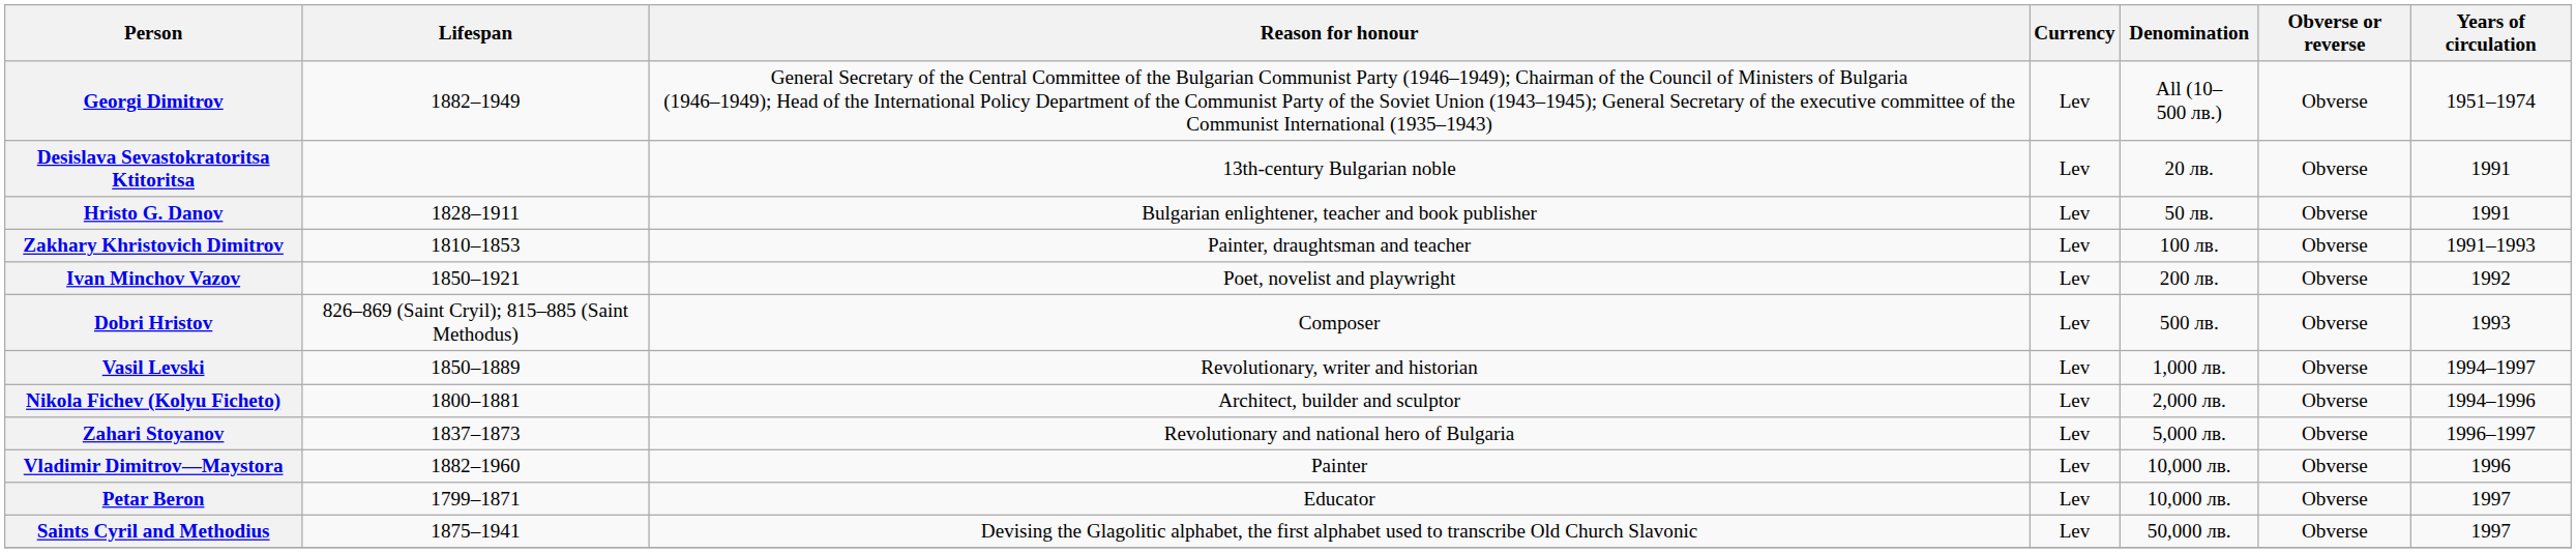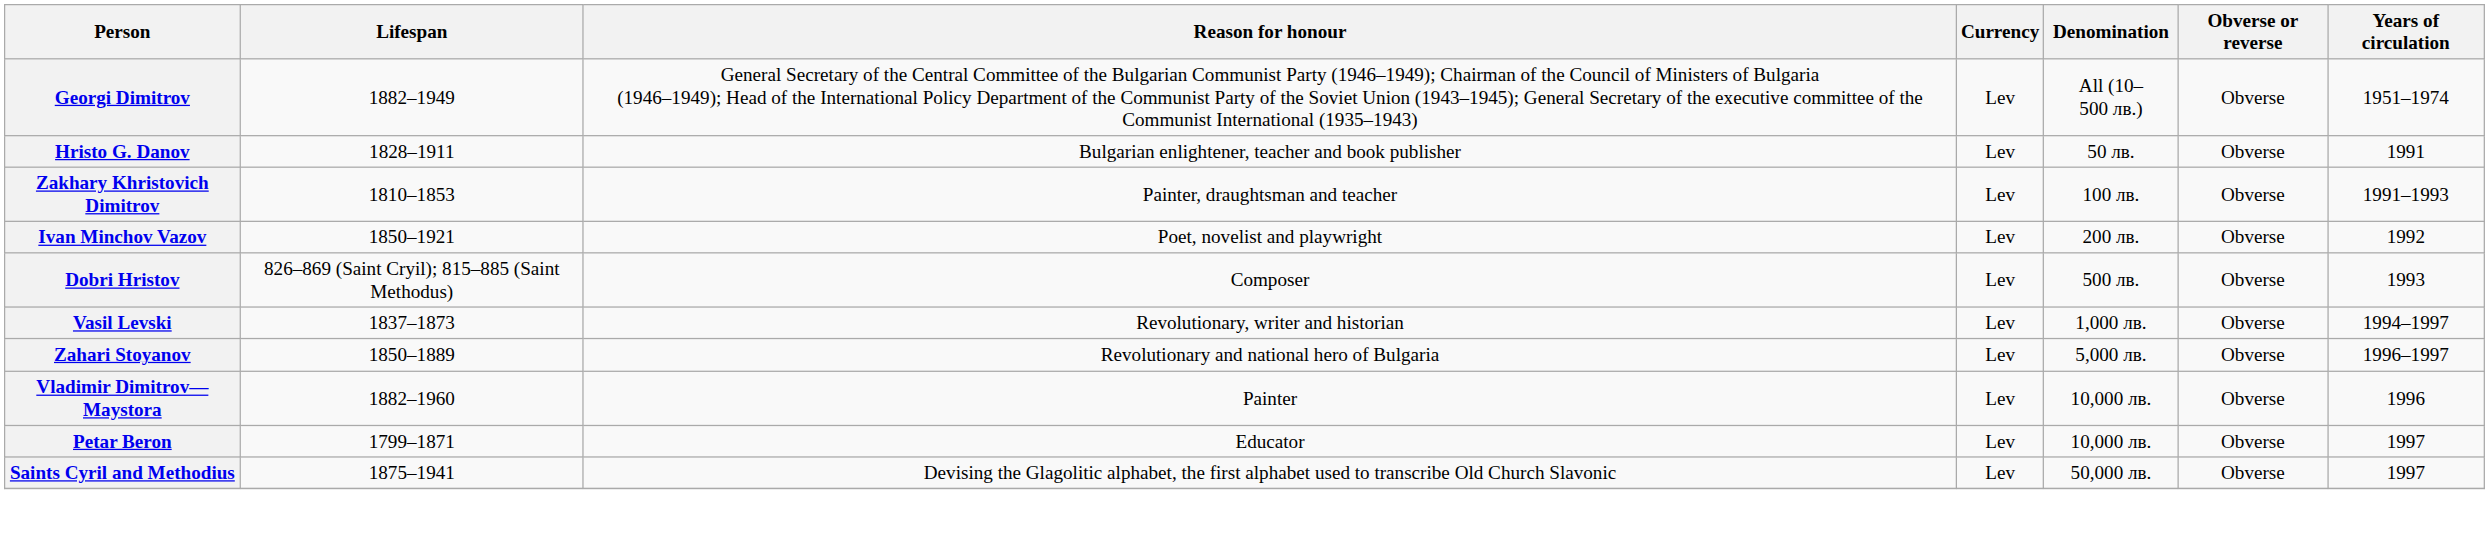- row: Desislava Sevastokratoritsa Ktitoritsa | 13th-century Bulgarian noble | Lev | 20 лв. | Obverse | 1991
Vasil Levski | Lifespan: 1850–1889 -> 1837–1873
- row: Nikola Fichev (Kolyu Ficheto) | 1800–1881 | Architect, builder and sculptor | Lev | 2,000 лв. | Obverse | 1994–1996
Zahari Stoyanov | Lifespan: 1837–1873 -> 1850–1889
